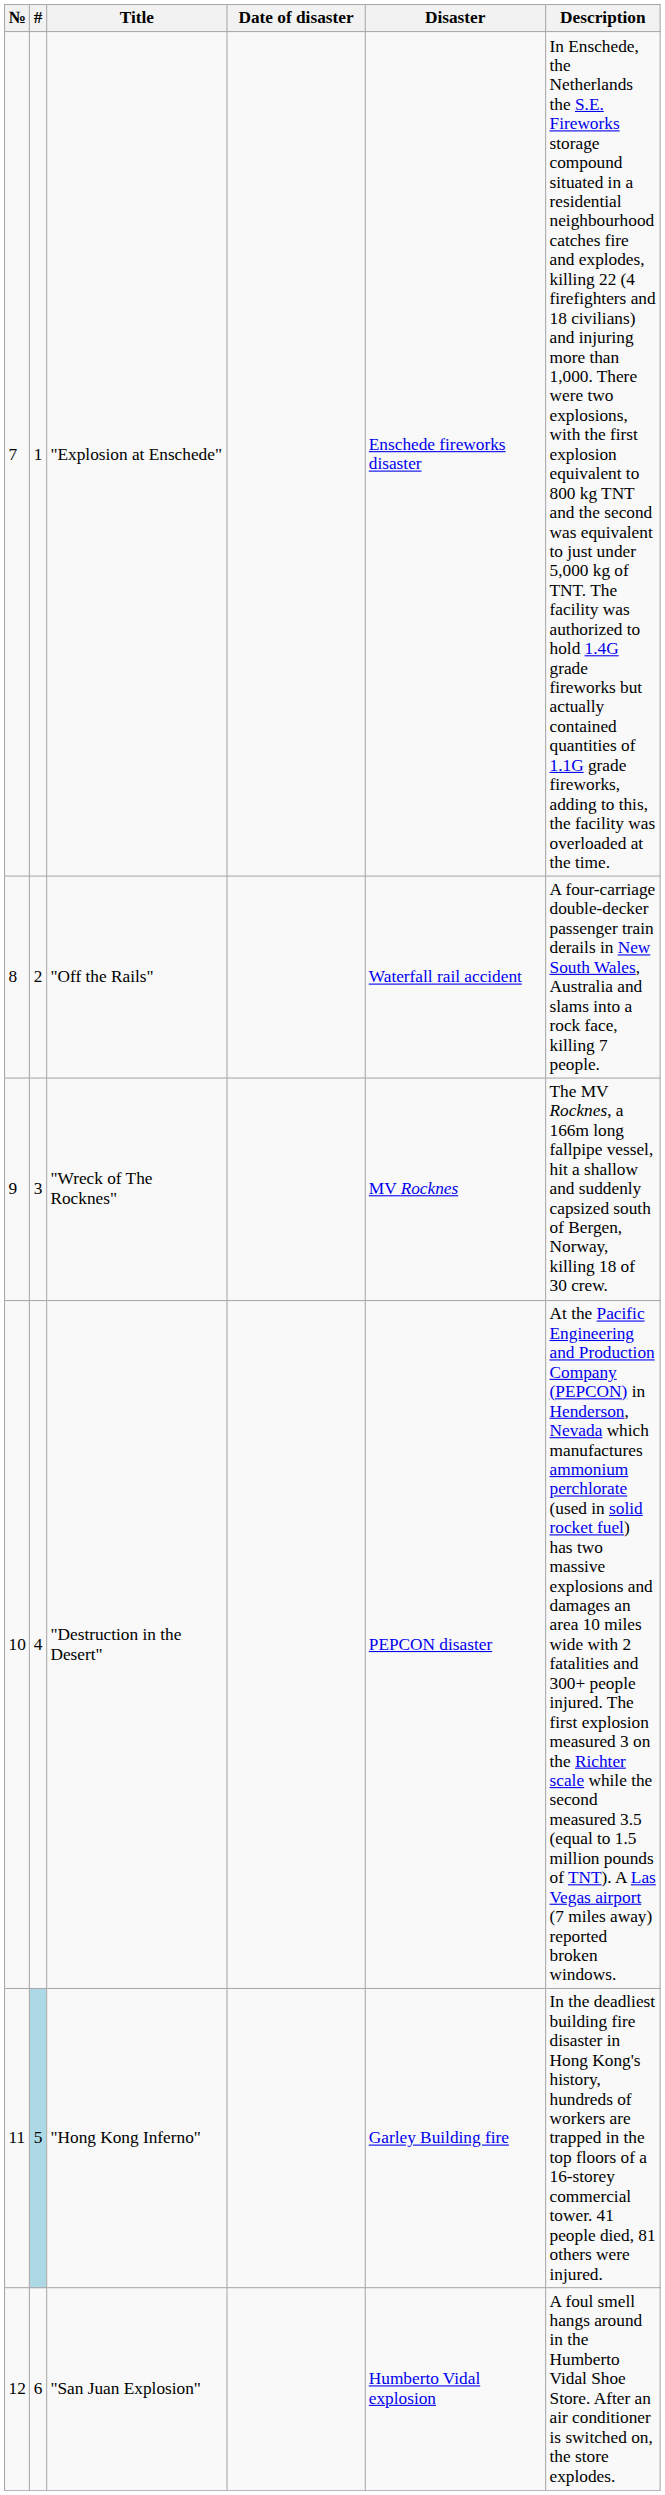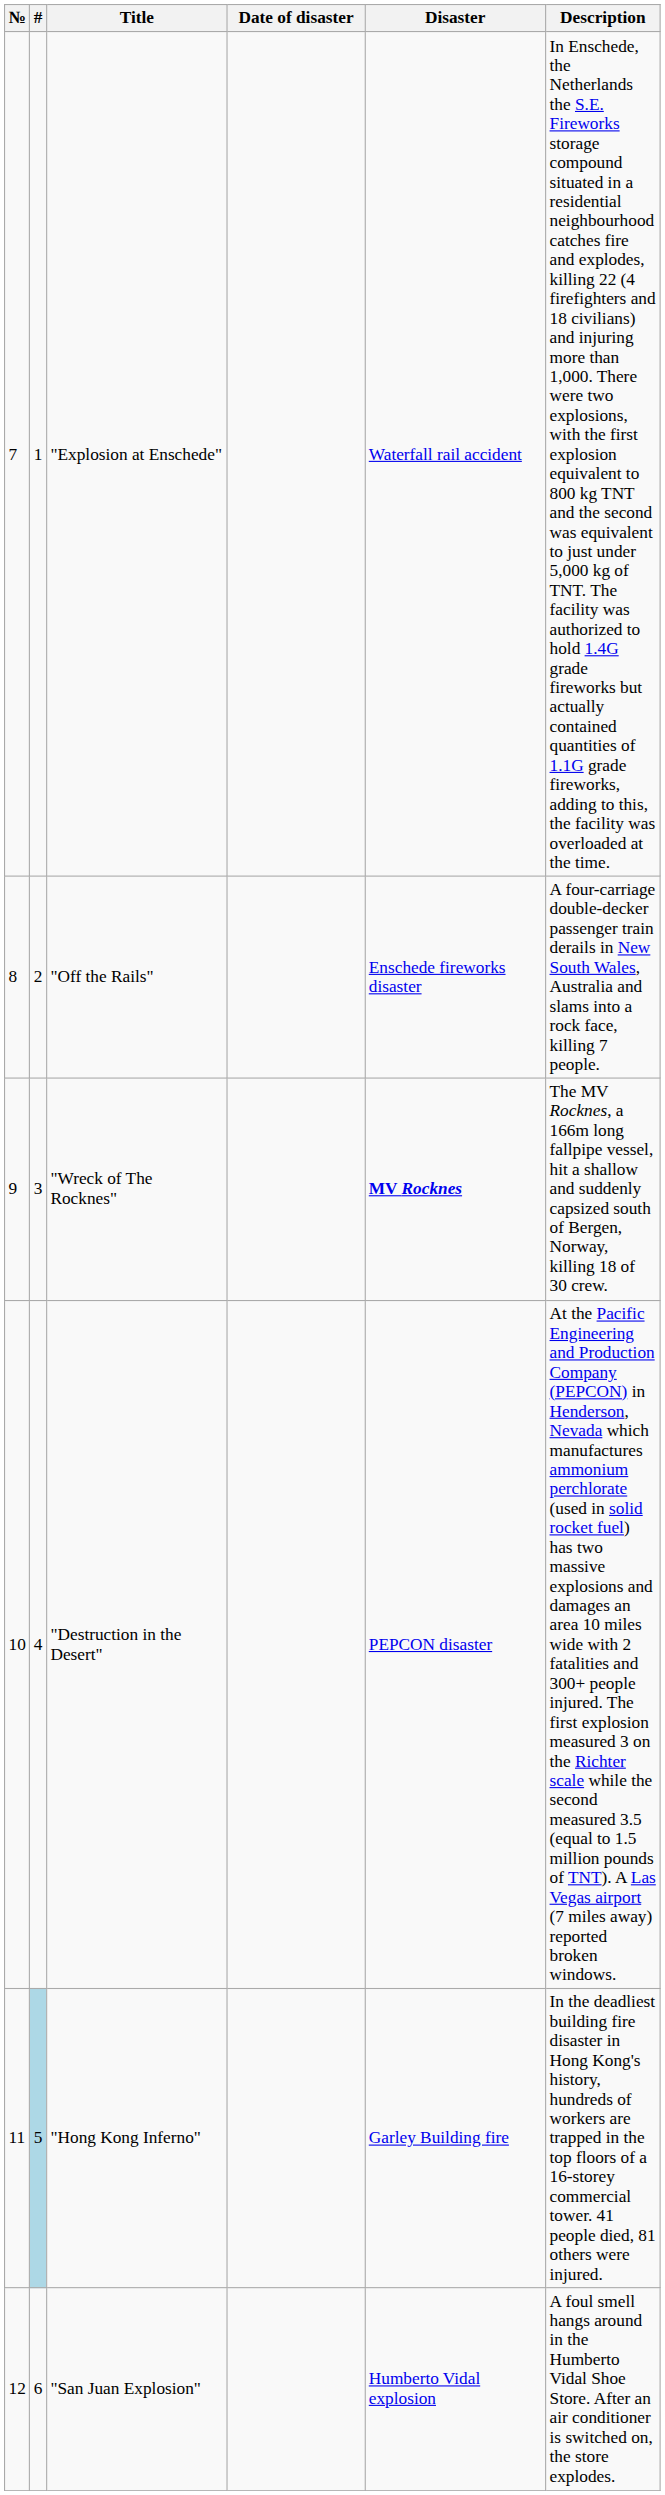"Explosion at Enschede" | Disaster: Enschede fireworks disaster -> Waterfall rail accident
"Off the Rails" | Disaster: Waterfall rail accident -> Enschede fireworks disaster
"Wreck of The Rocknes" | Disaster: normal -> bold
